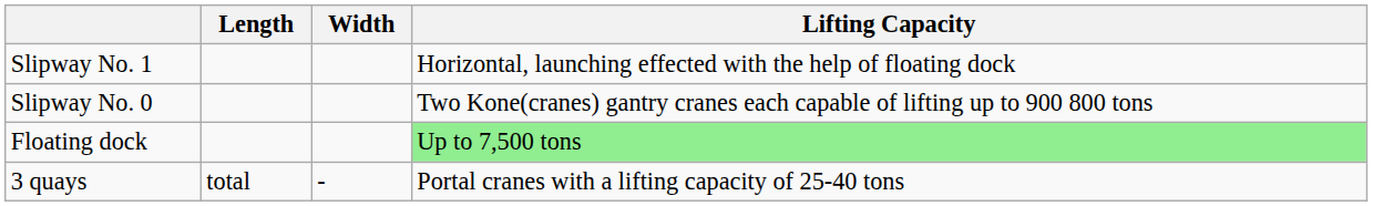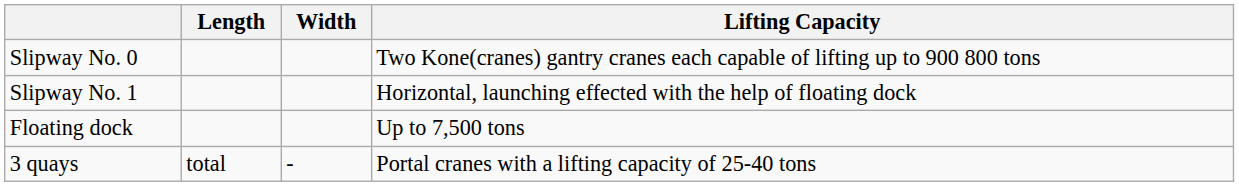rows swapped: Slipway No. 0 <-> Slipway No. 1
Floating dock | Lifting Capacity: lightgreen background -> no background
